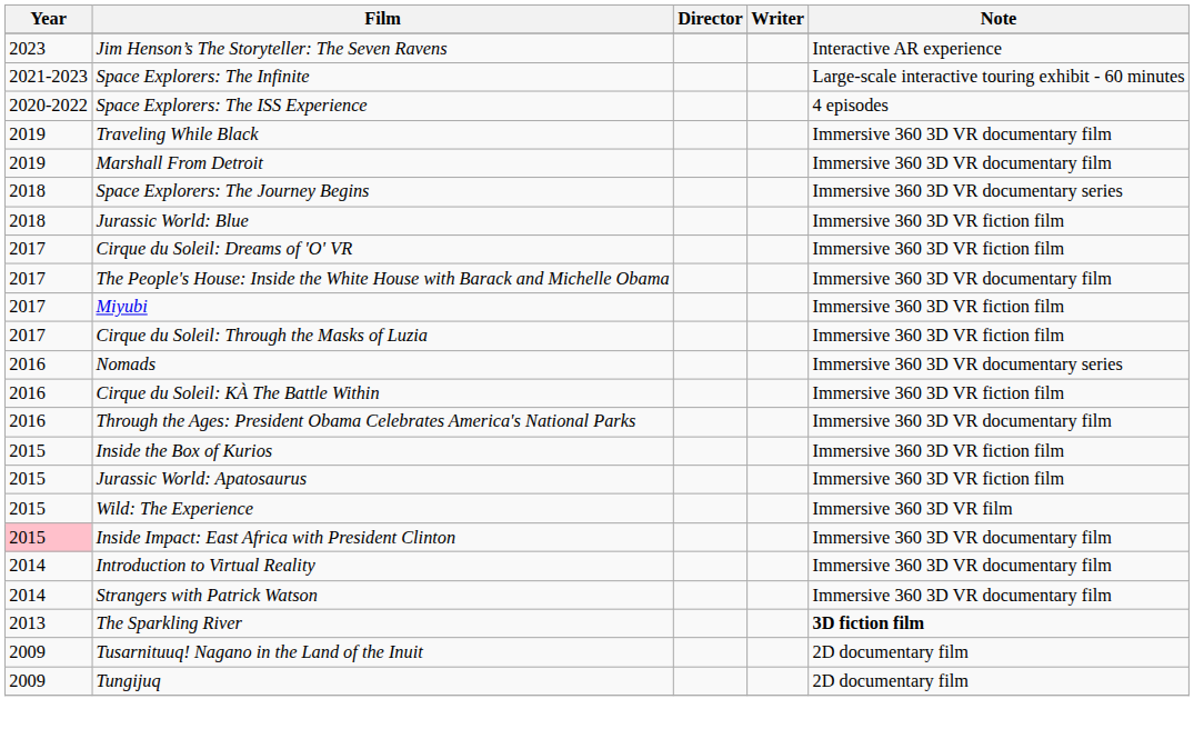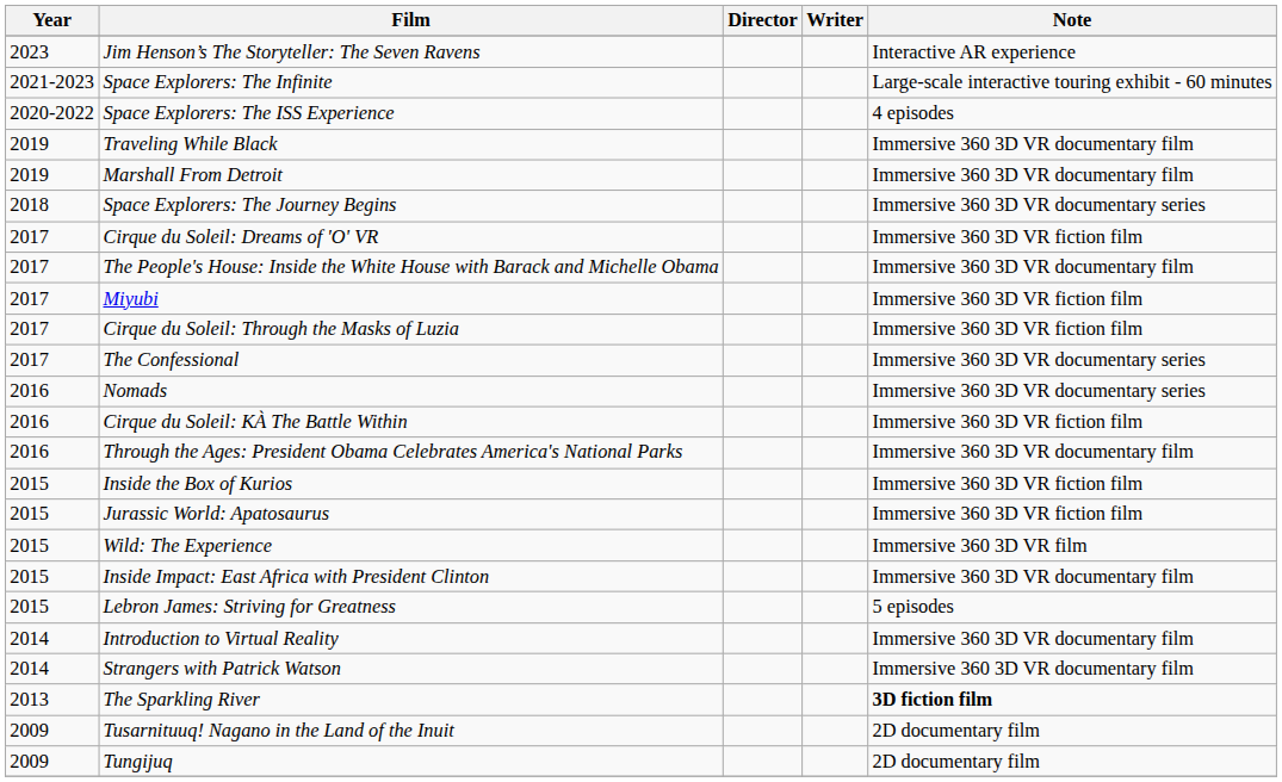- row: 2018 | Jurassic World: Blue | Immersive 360 3D VR fiction film
+ row: 2017 | The Confessional | Immersive 360 3D VR documentary series
Inside Impact: East Africa with President Clinton | Year: pink background -> no background
+ row: 2015 | Lebron James: Striving for Greatness | 5 episodes
